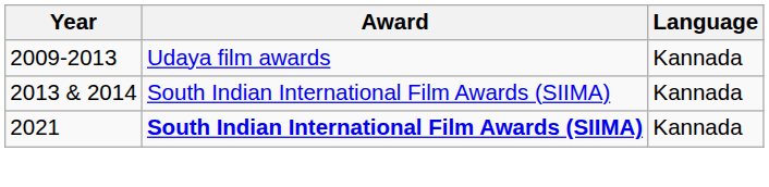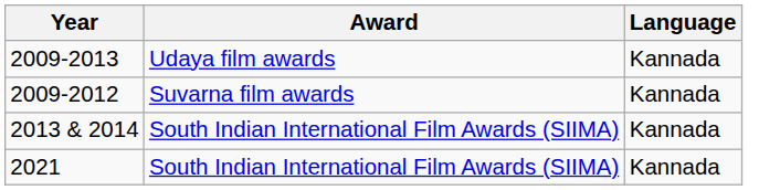+ row: 2009-2012 | Suvarna film awards | Kannada
2021 | Award: bold -> normal
